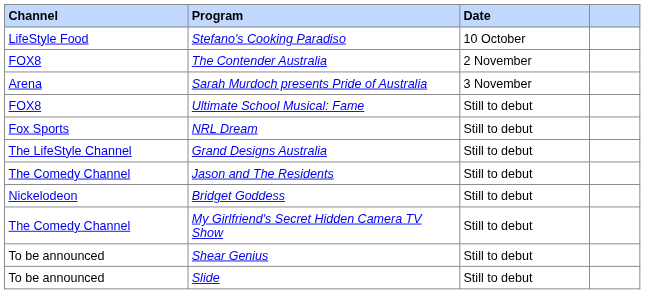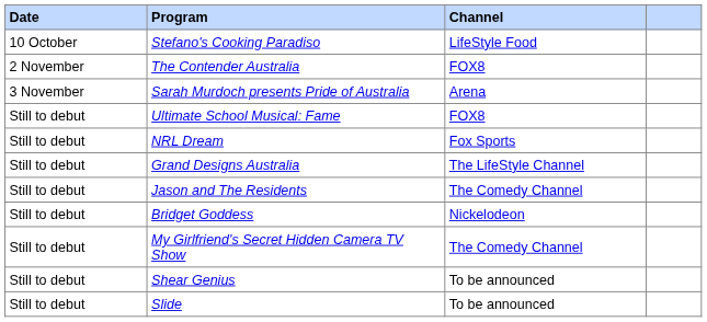columns swapped: Date <-> Channel
